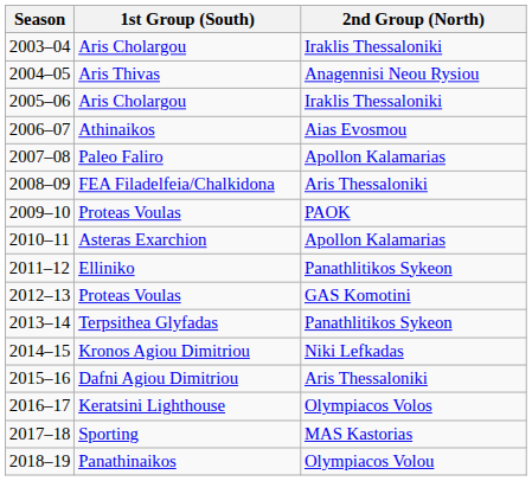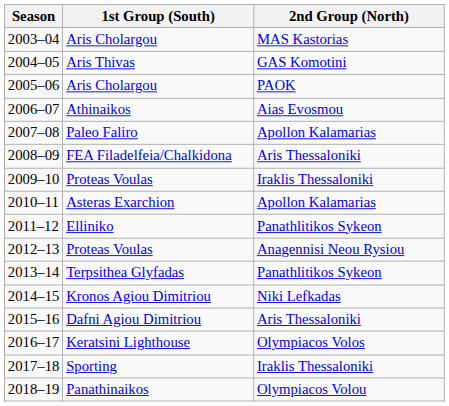2003–04 | 2nd Group (North): Iraklis Thessaloniki -> MAS Kastorias
2004–05 | 2nd Group (North): Anagennisi Neou Rysiou -> GAS Komotini
2005–06 | 2nd Group (North): Iraklis Thessaloniki -> PAOK
2009–10 | 2nd Group (North): PAOK -> Iraklis Thessaloniki
2012–13 | 2nd Group (North): GAS Komotini -> Anagennisi Neou Rysiou
2017–18 | 2nd Group (North): MAS Kastorias -> Iraklis Thessaloniki
